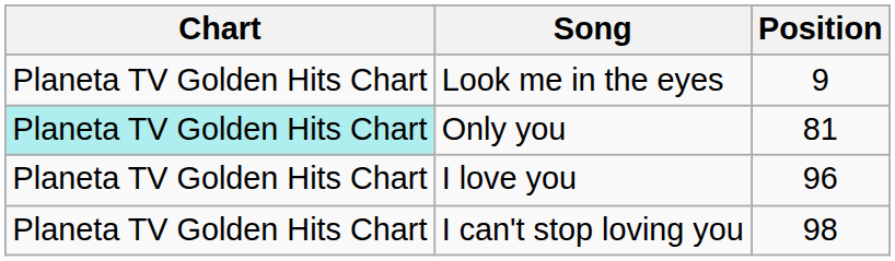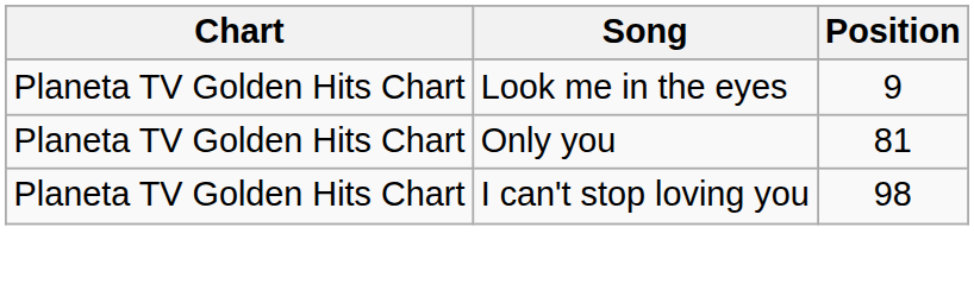Only you | Chart: paleturquoise background -> no background
- row: Planeta TV Golden Hits Chart | I love you | 96
